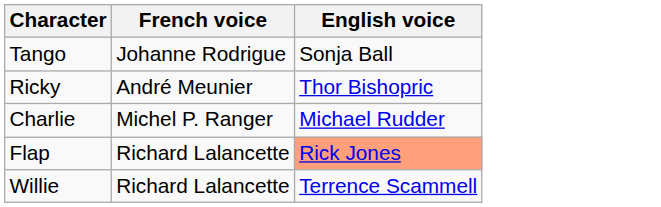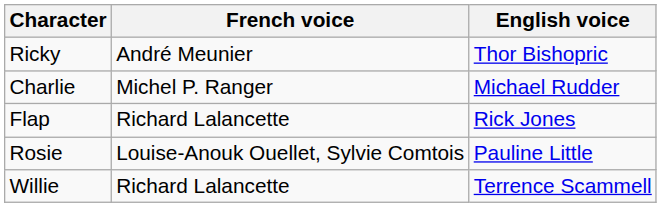- row: Tango | Johanne Rodrigue | Sonja Ball
Flap | English voice: lightsalmon background -> no background
+ row: Rosie | Louise-Anouk Ouellet, Sylvie Comtois | Pauline Little
